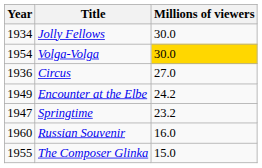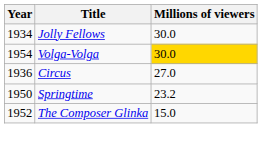- row: 1949 | Encounter at the Elbe | 24.2
Springtime | Year: 1947 -> 1950
- row: 1960 | Russian Souvenir | 16.0
The Composer Glinka | Year: 1955 -> 1952
